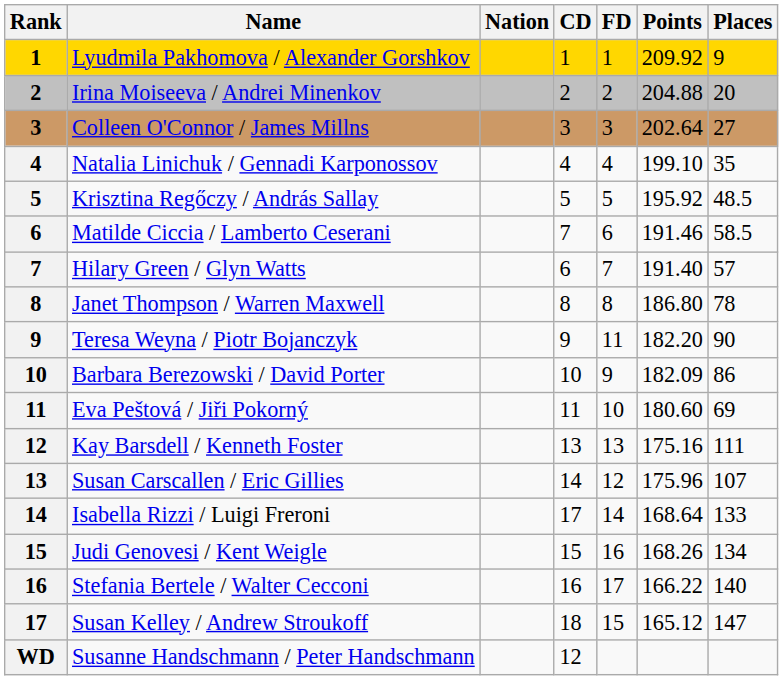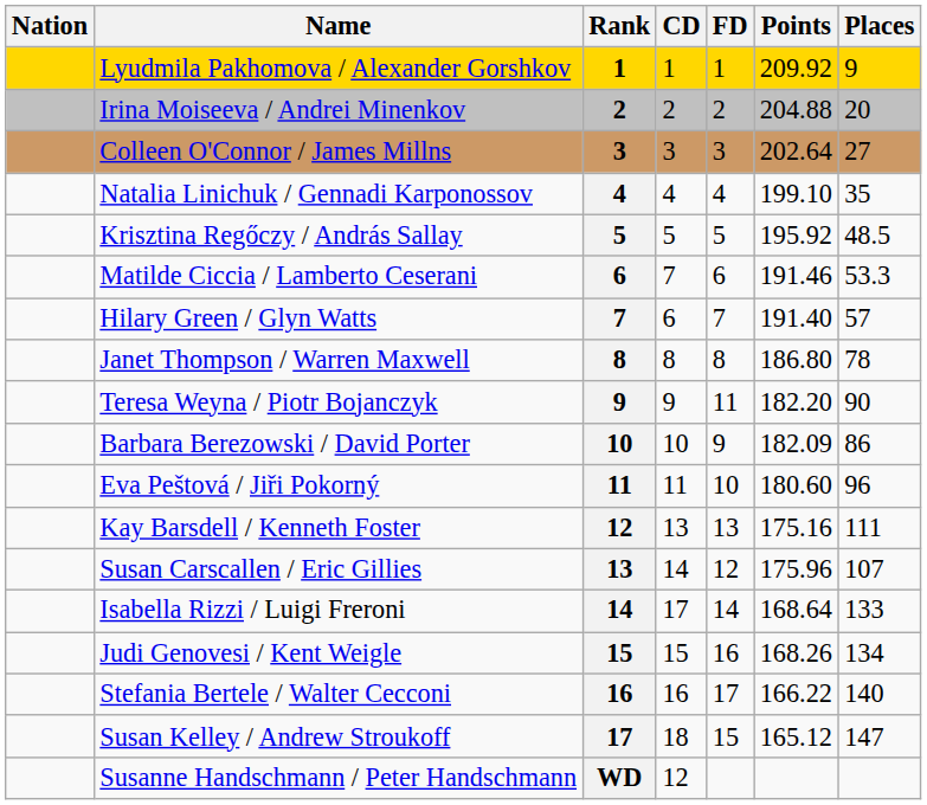columns swapped: Rank <-> Nation
Matilde Ciccia / Lamberto Ceserani | Places: 58.5 -> 53.3
Eva Peštová / Jiři Pokorný | Places: 69 -> 96
